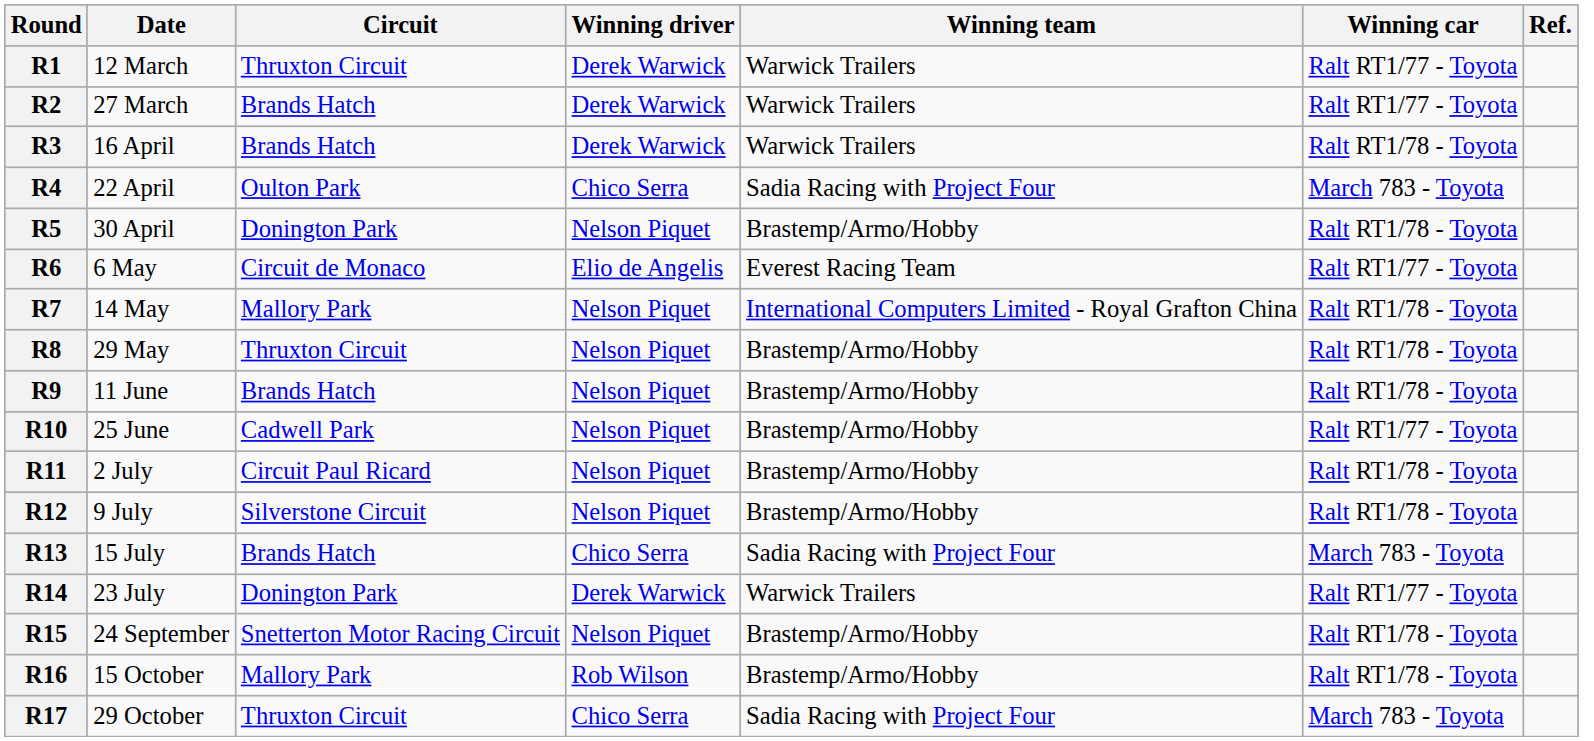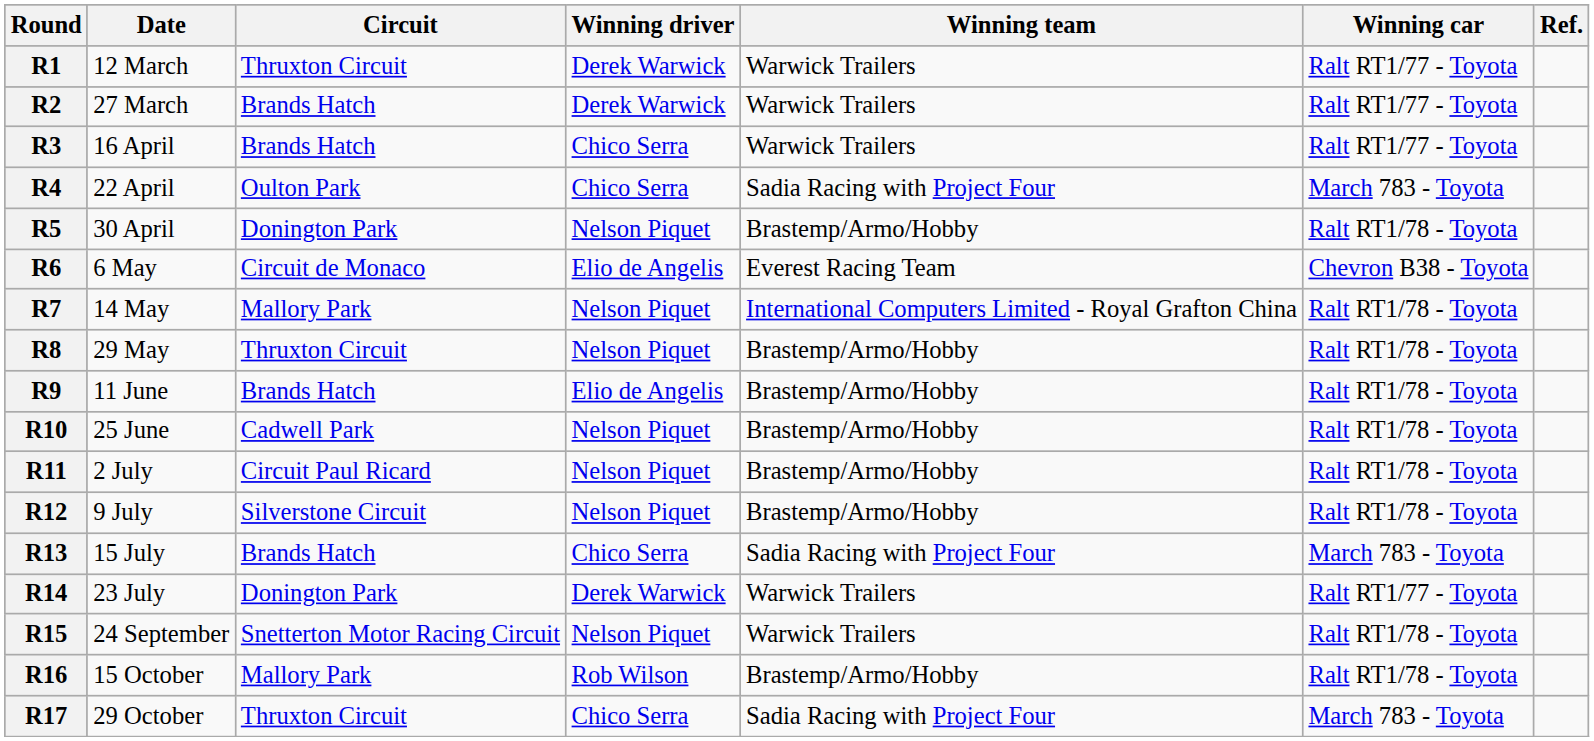R3 | Winning driver: Derek Warwick -> Chico Serra
R3 | Winning car: Ralt RT1/78 - Toyota -> Ralt RT1/77 - Toyota
R6 | Winning car: Ralt RT1/77 - Toyota -> Chevron B38 - Toyota
R9 | Winning driver: Nelson Piquet -> Elio de Angelis
R10 | Winning car: Ralt RT1/77 - Toyota -> Ralt RT1/78 - Toyota
R15 | Winning team: Brastemp/Armo/Hobby -> Warwick Trailers
